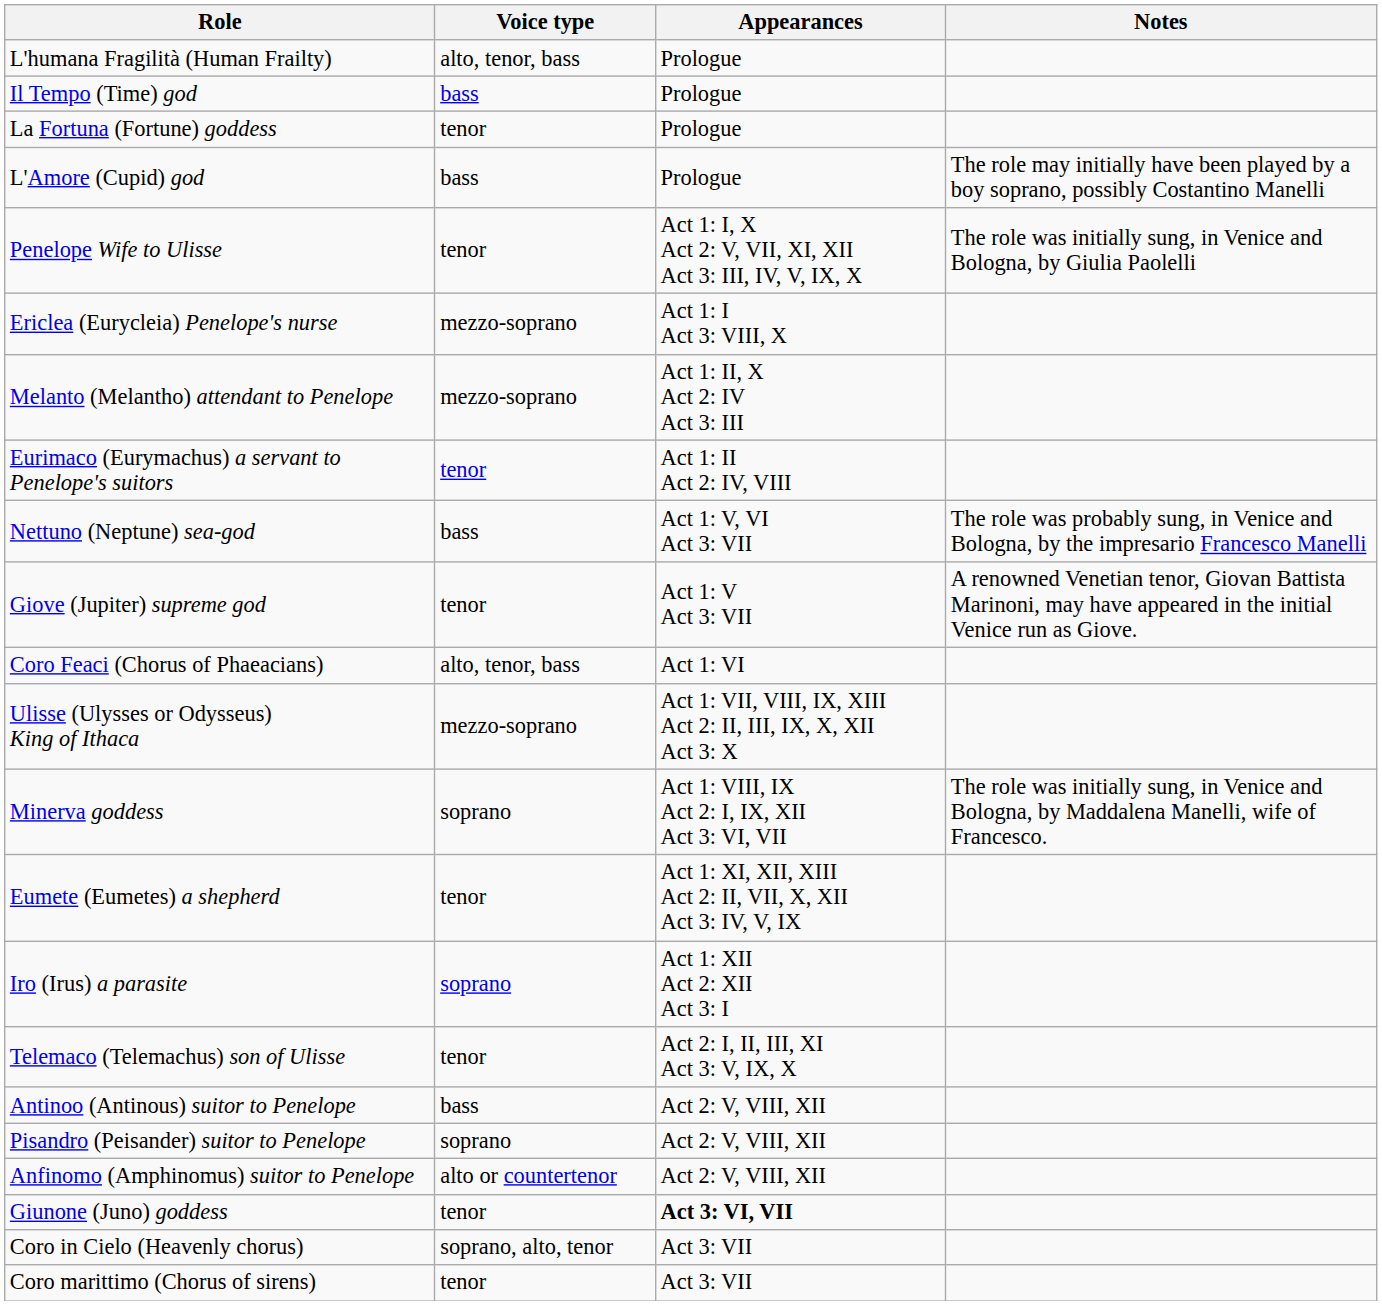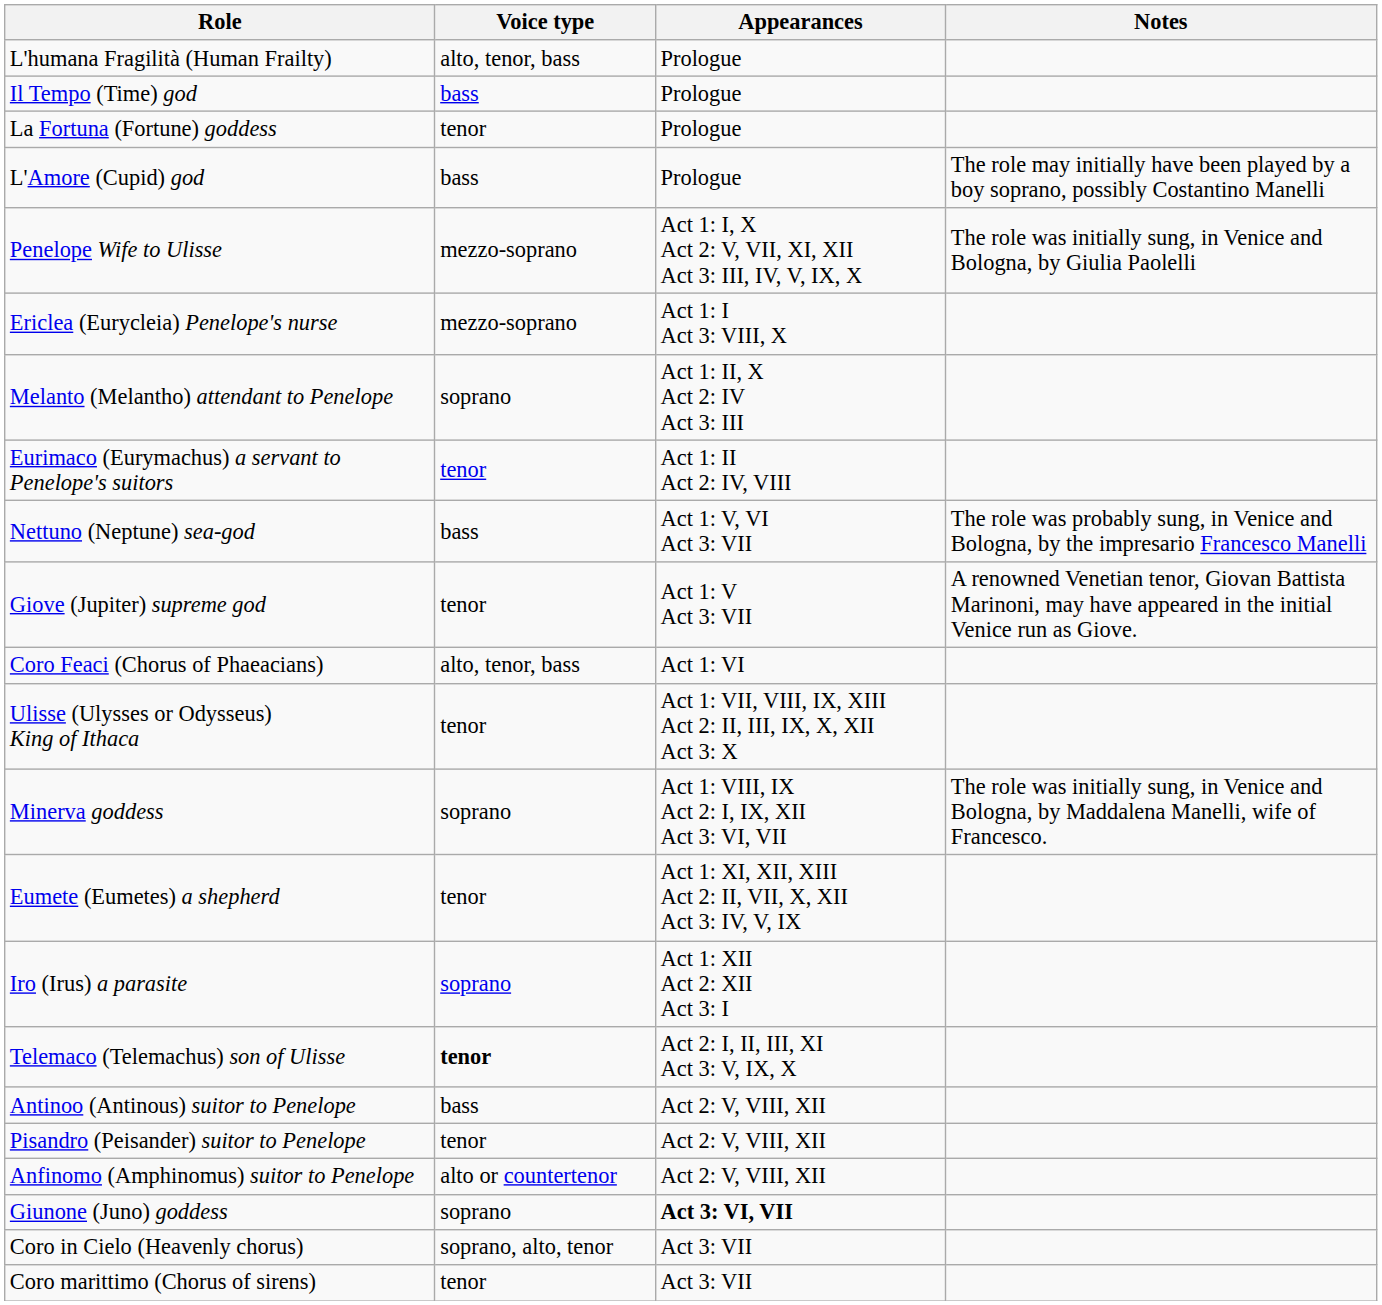Penelope Wife to Ulisse | Voice type: tenor -> mezzo-soprano
Melanto (Melantho) attendant to Penelope | Voice type: mezzo-soprano -> soprano
Ulisse (Ulysses or Odysseus) King of Ithaca | Voice type: mezzo-soprano -> tenor
Telemaco (Telemachus) son of Ulisse | Voice type: normal -> bold
Pisandro (Peisander) suitor to Penelope | Voice type: soprano -> tenor
Giunone (Juno) goddess | Voice type: tenor -> soprano
